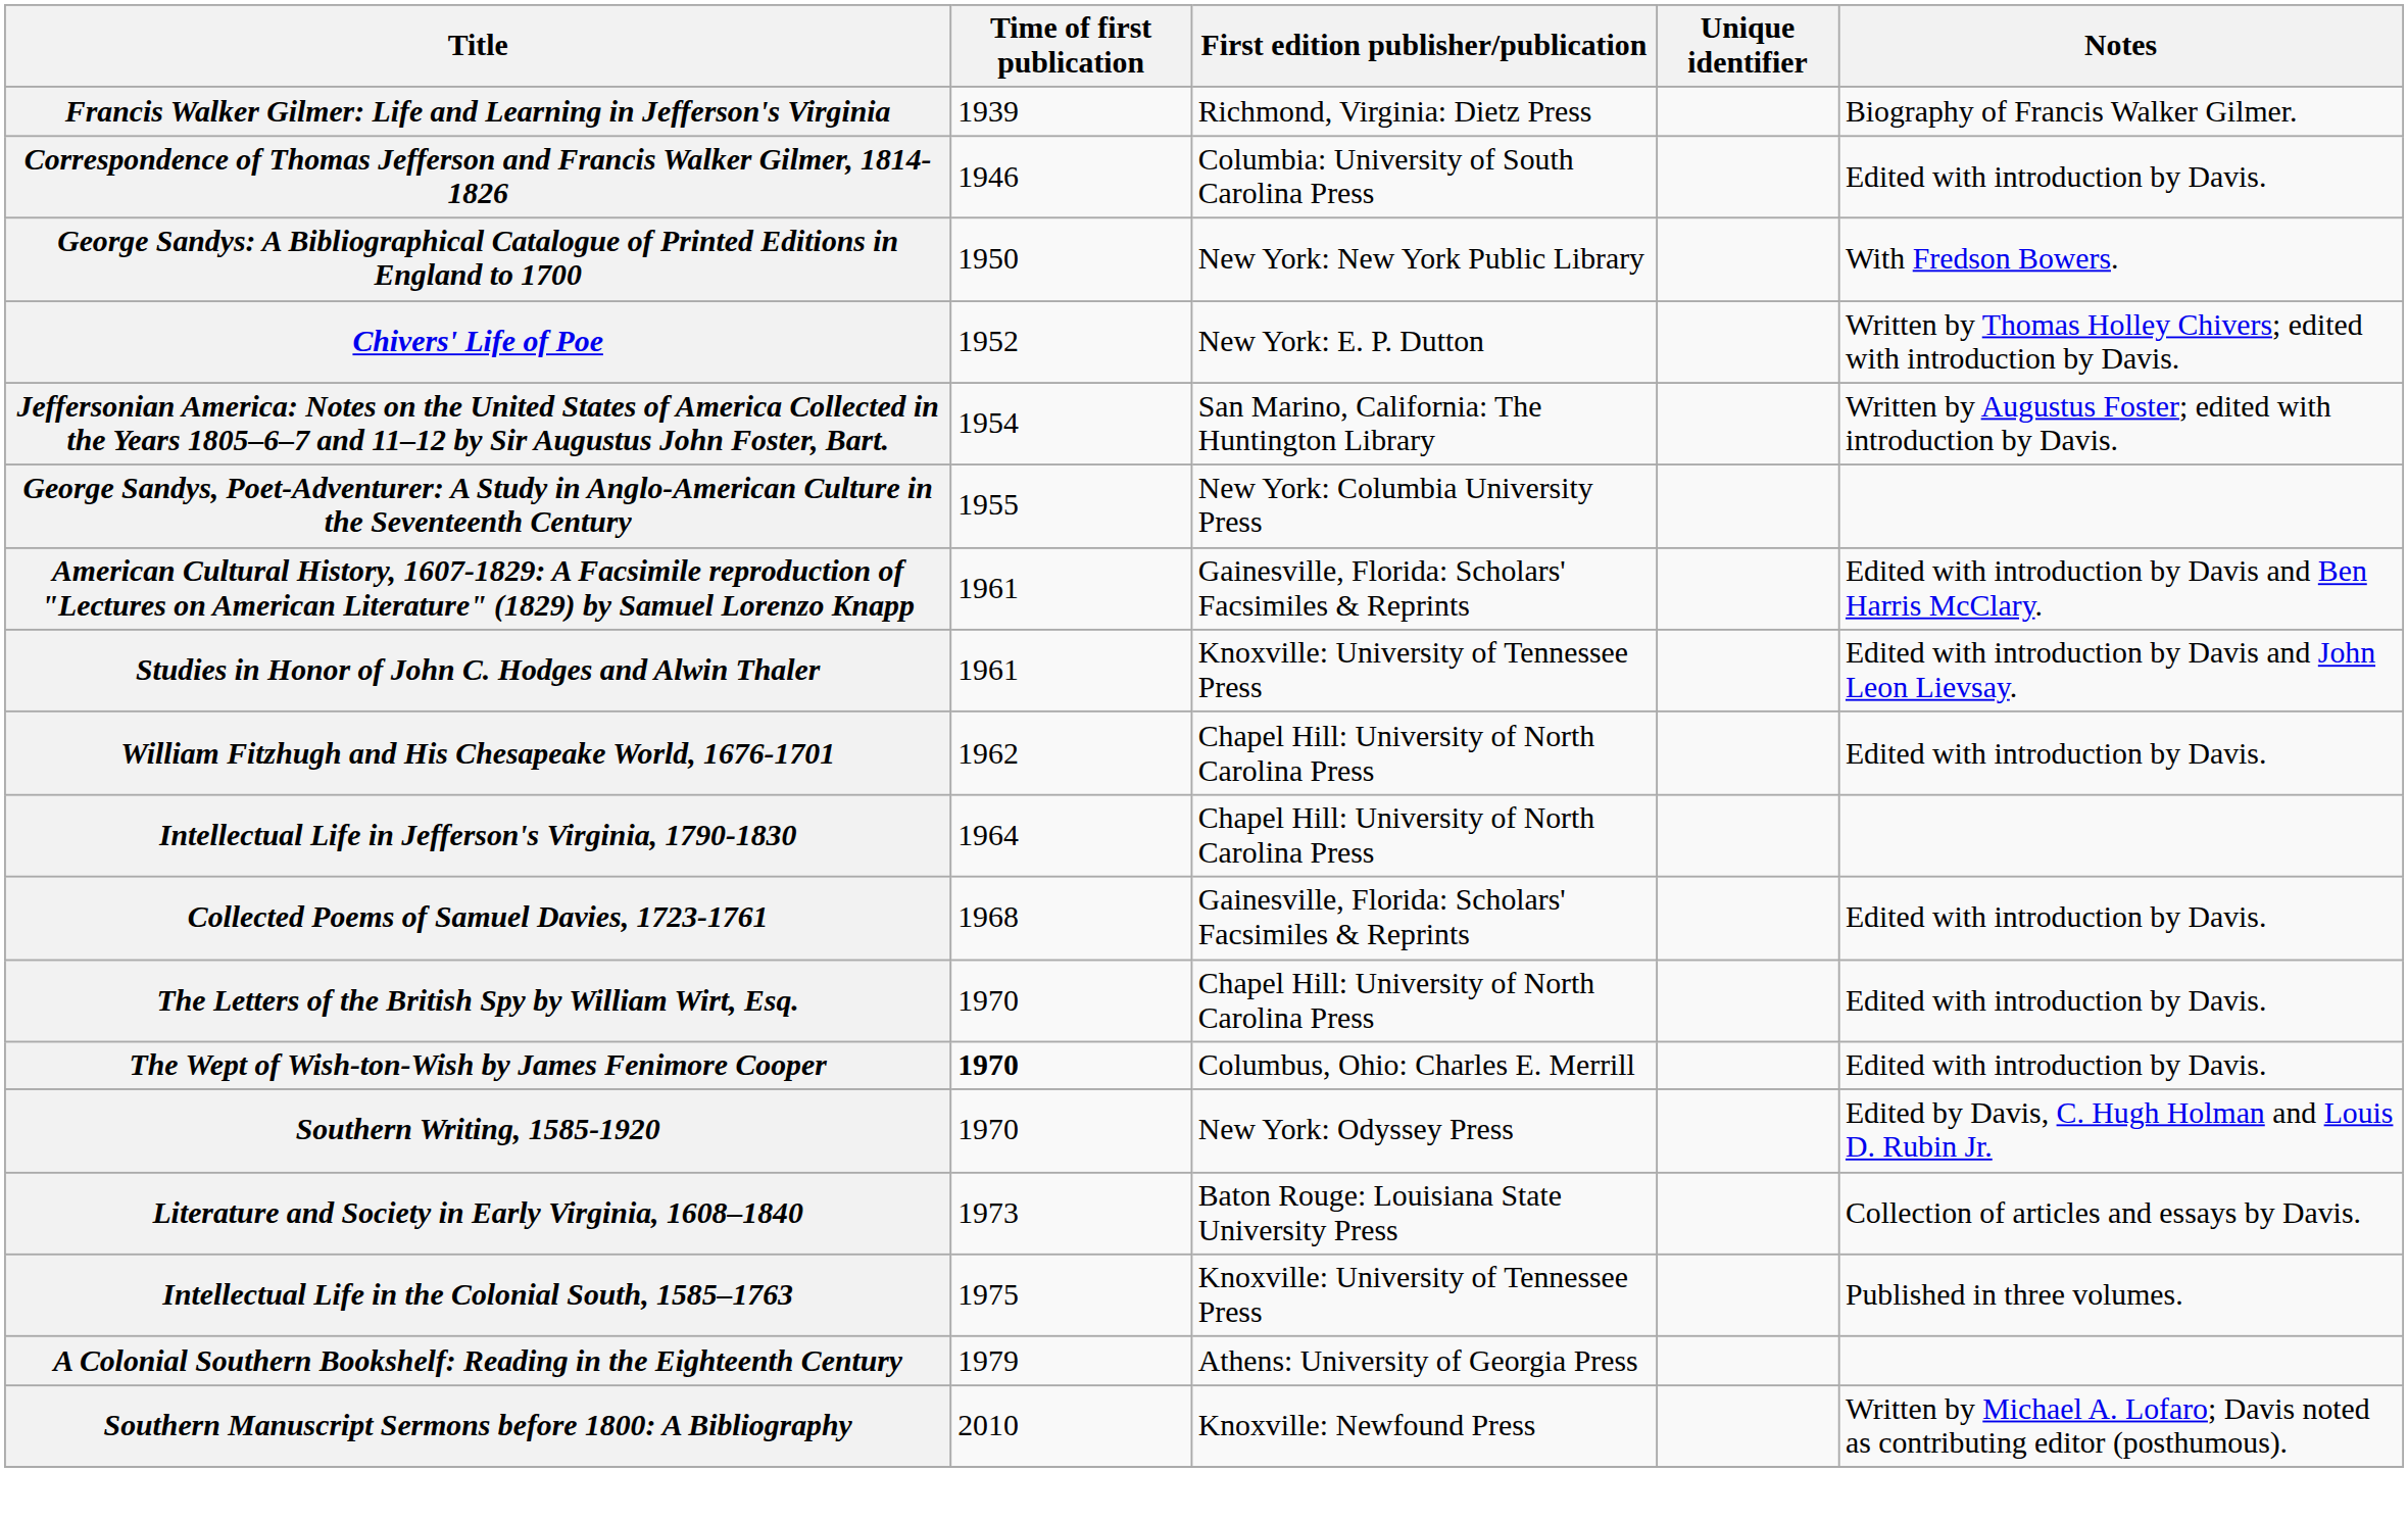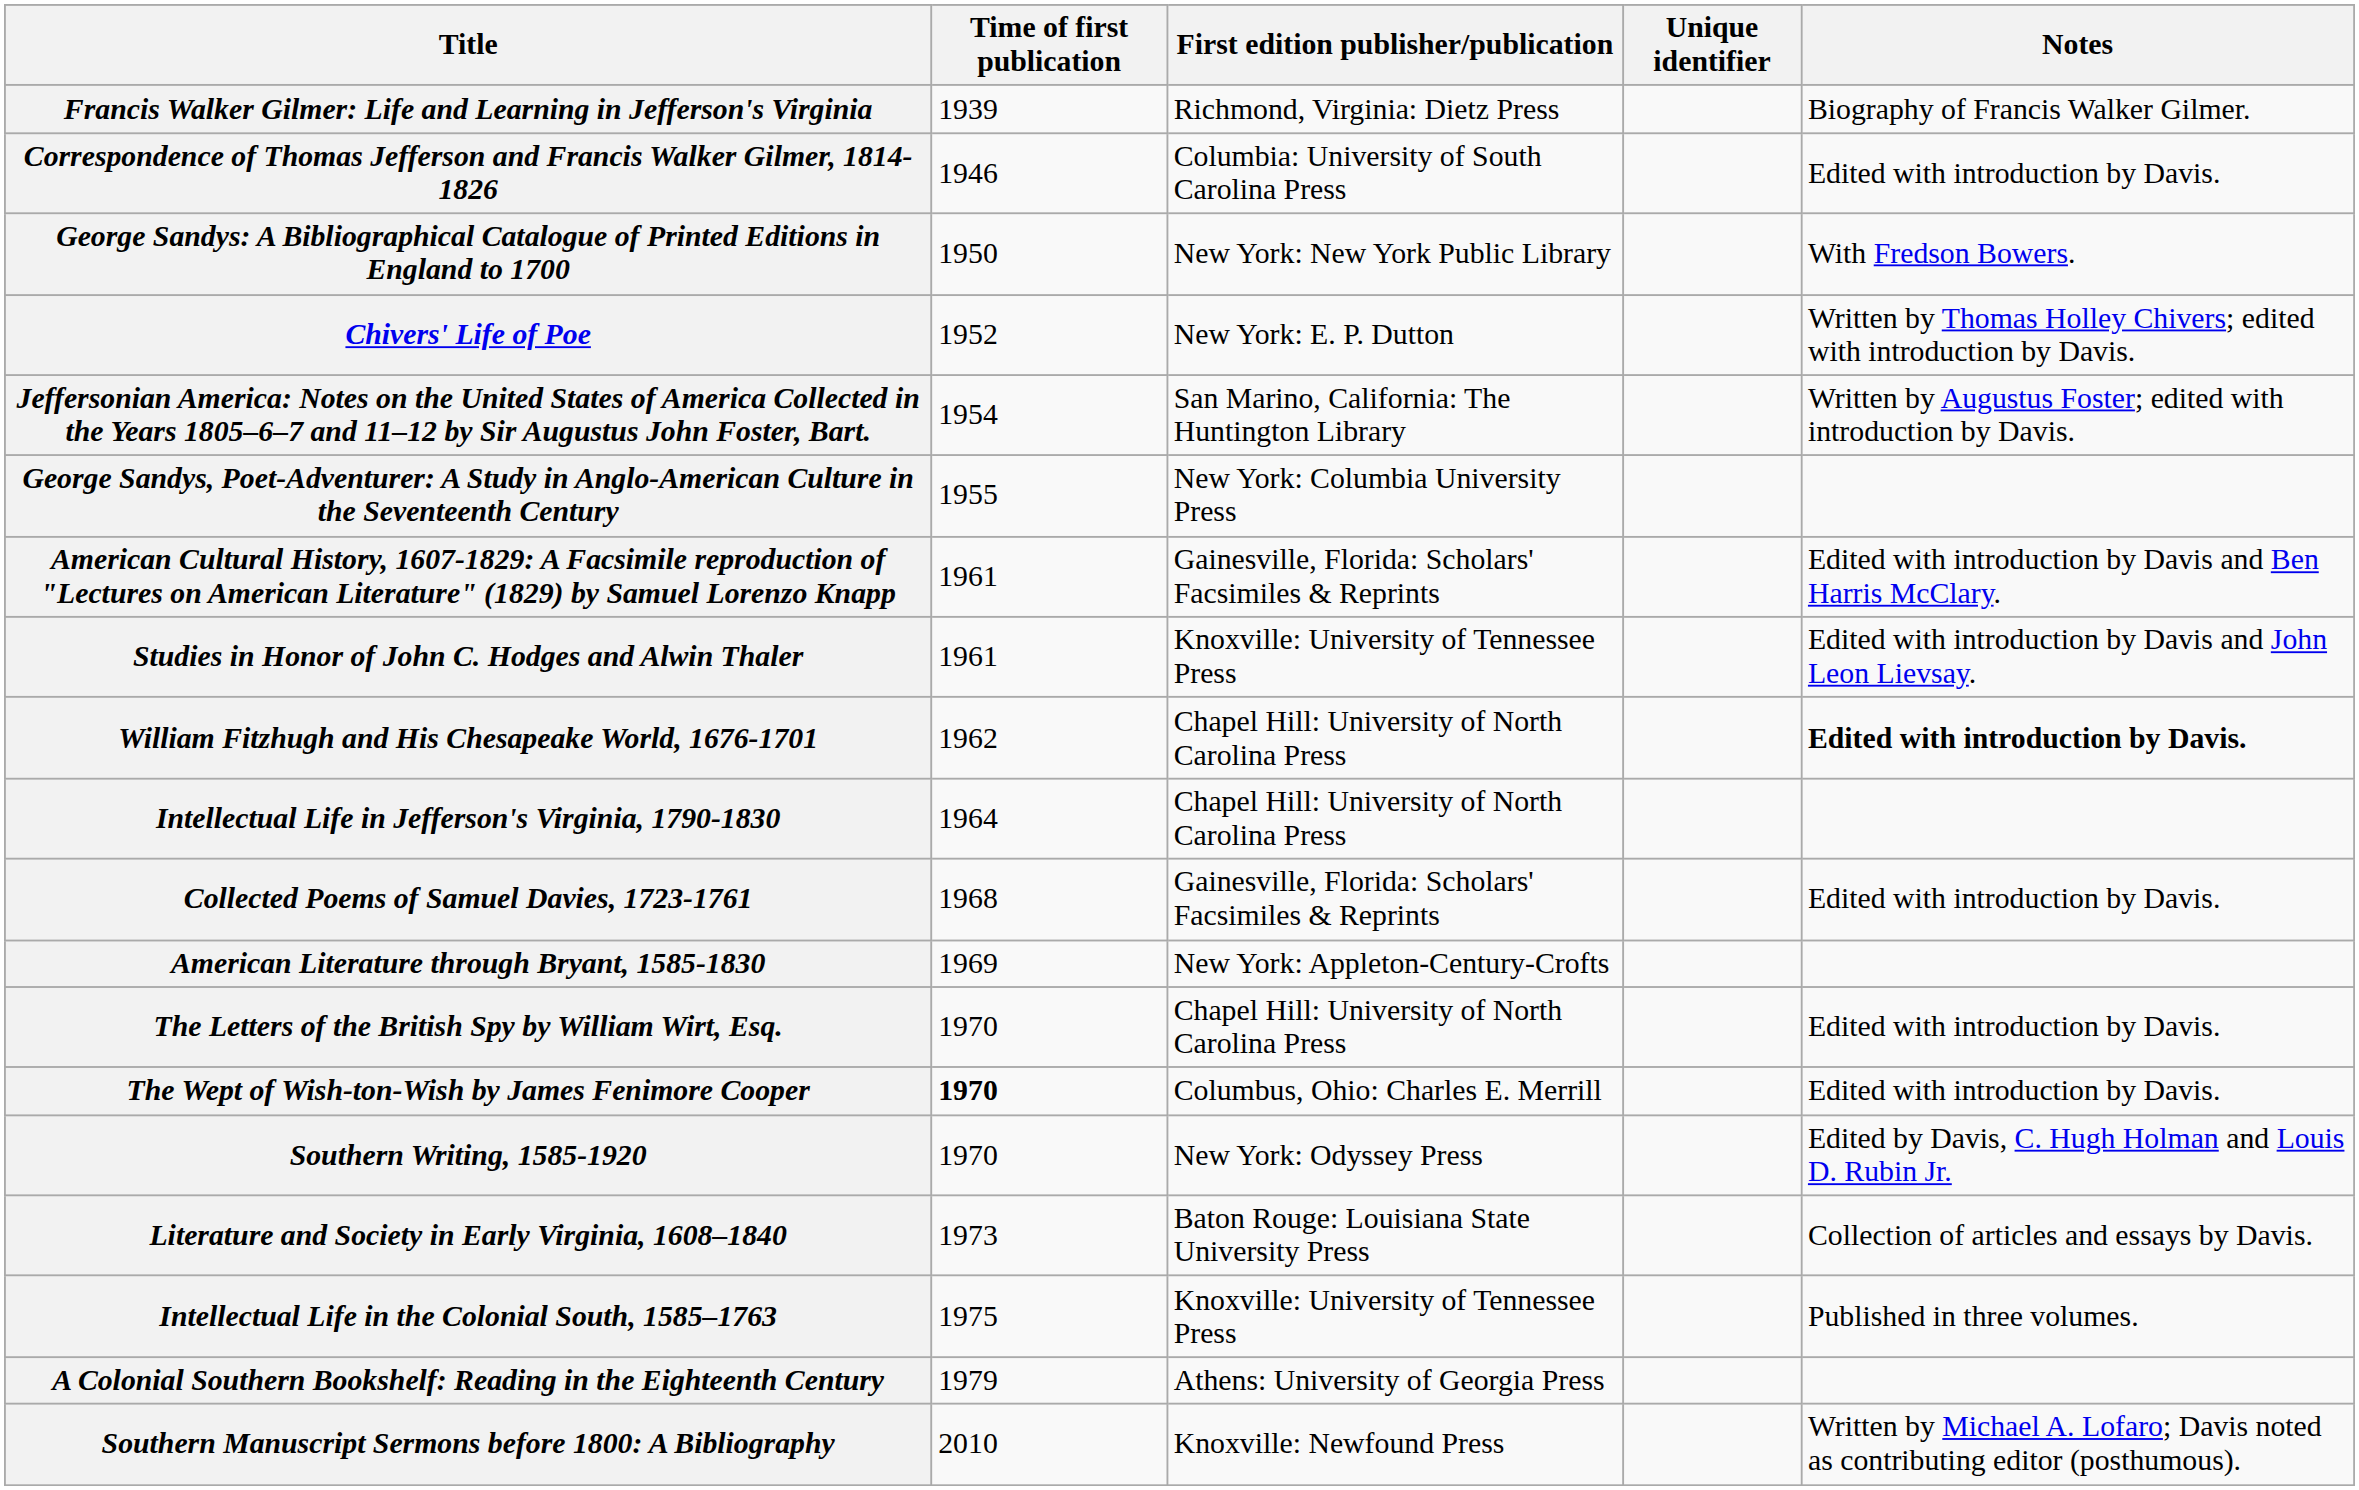William Fitzhugh and His Chesapeake World, 1676-1701 | Notes: normal -> bold
+ row: American Literature through Bryant, 1585-1830 | 1969 | New York: Appleton-Century-Crofts
